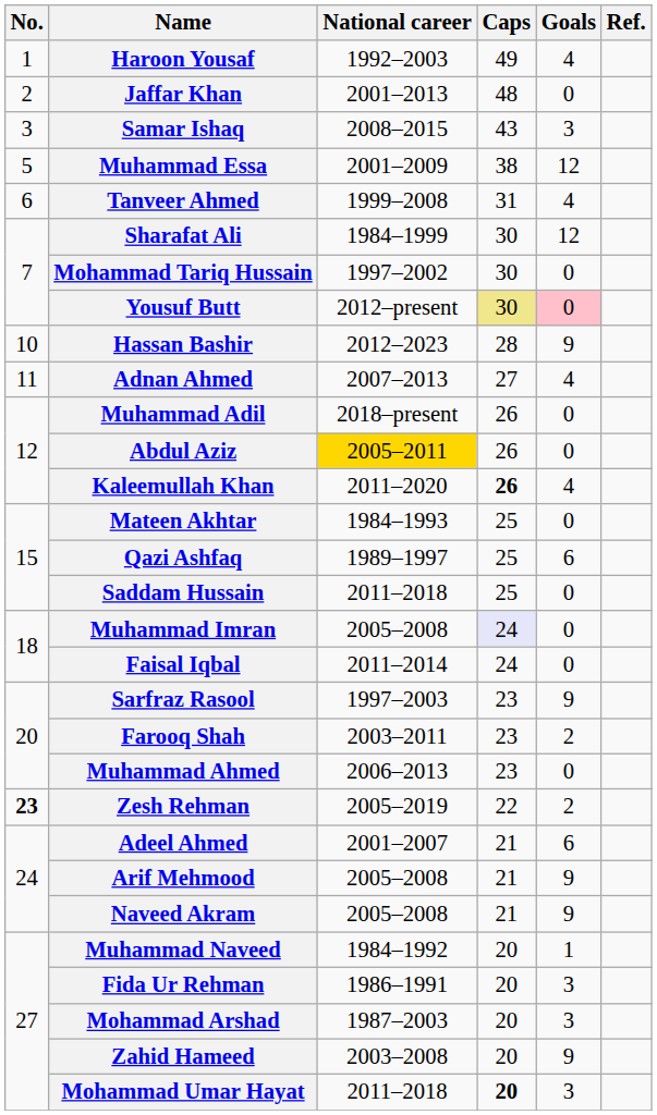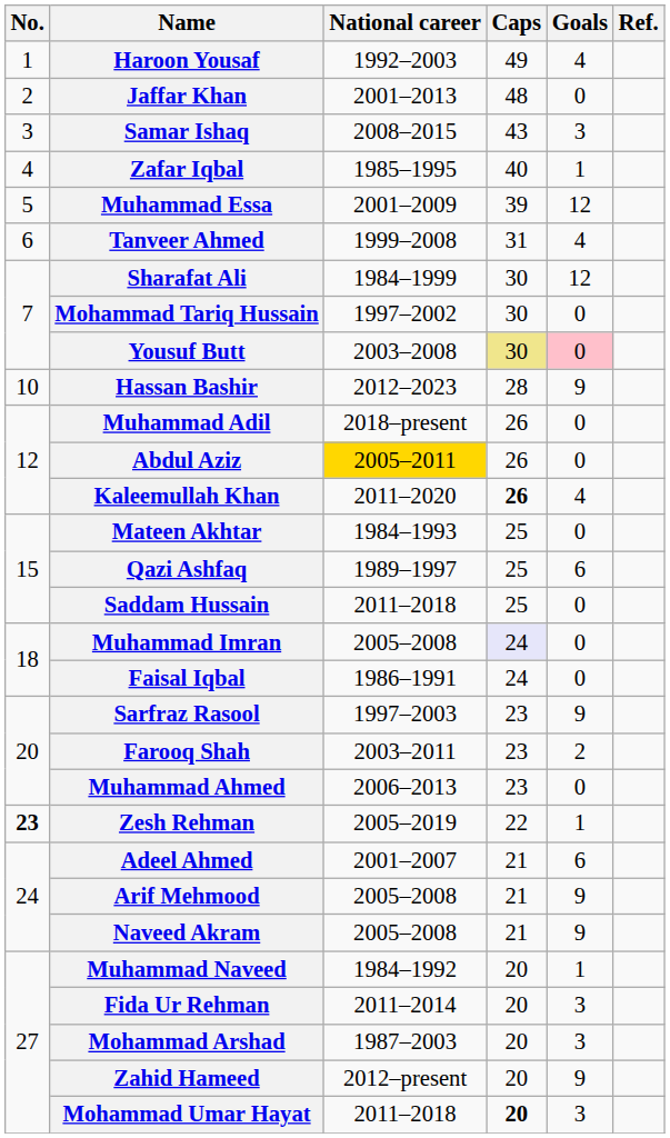+ row: 4 | Zafar Iqbal | 1985–1995 | 40 | 1
Muhammad Essa | Caps: 38 -> 39
Yousuf Butt | National career: 2012–present -> 2003–2008
- row: 11 | Adnan Ahmed | 2007–2013 | 27 | 4
Faisal Iqbal | National career: 2011–2014 -> 1986–1991
Zesh Rehman | Goals: 2 -> 1
Fida Ur Rehman | National career: 1986–1991 -> 2011–2014
Zahid Hameed | National career: 2003–2008 -> 2012–present
